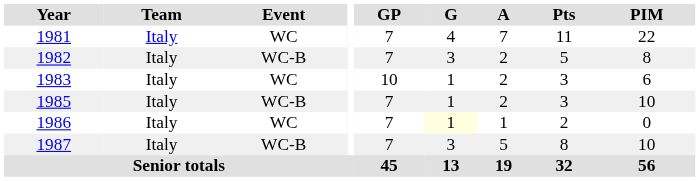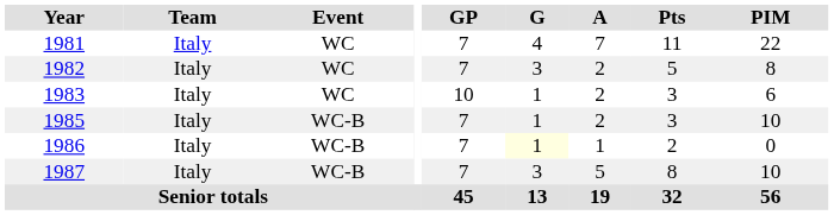1982 | Event: WC-B -> WC
1986 | Event: WC -> WC-B
